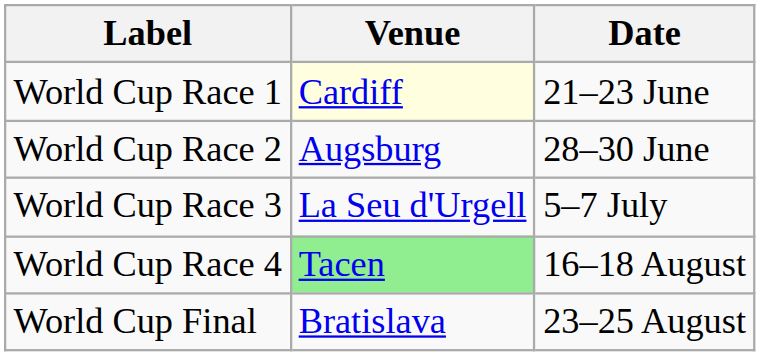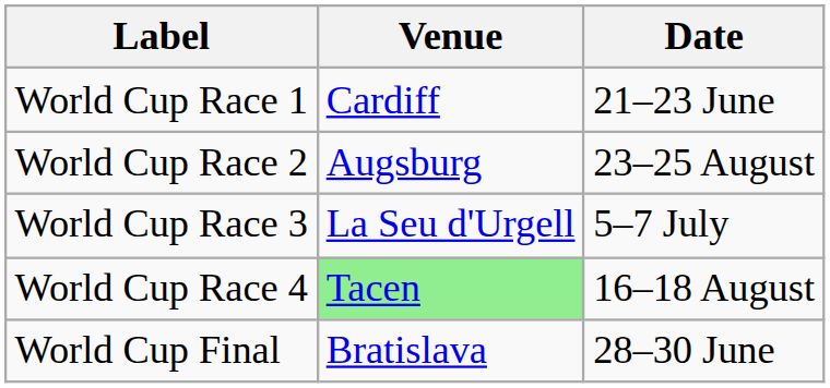World Cup Race 1 | Venue: lightyellow background -> no background
World Cup Race 2 | Date: 28–30 June -> 23–25 August
World Cup Final | Date: 23–25 August -> 28–30 June
